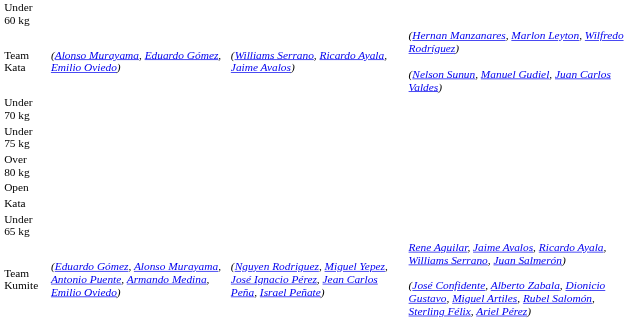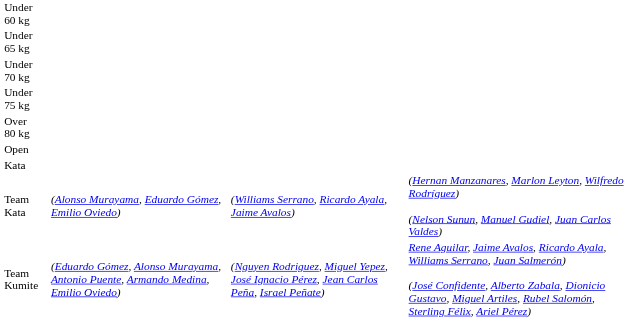rows swapped: Under 65 kg <-> Team Kata
